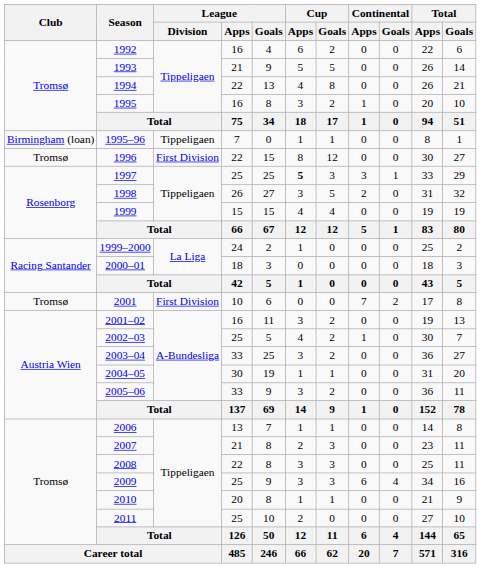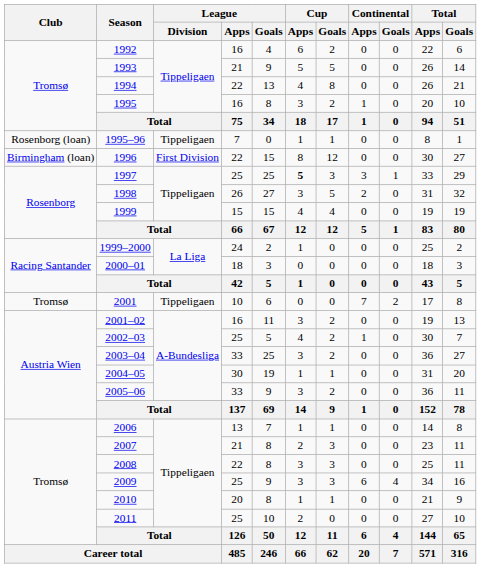1995–96 | Club: Birmingham (loan) -> Rosenborg (loan)
1996 | Club: Tromsø -> Birmingham (loan)
2001 | League / Division: First Division -> Tippeligaen
